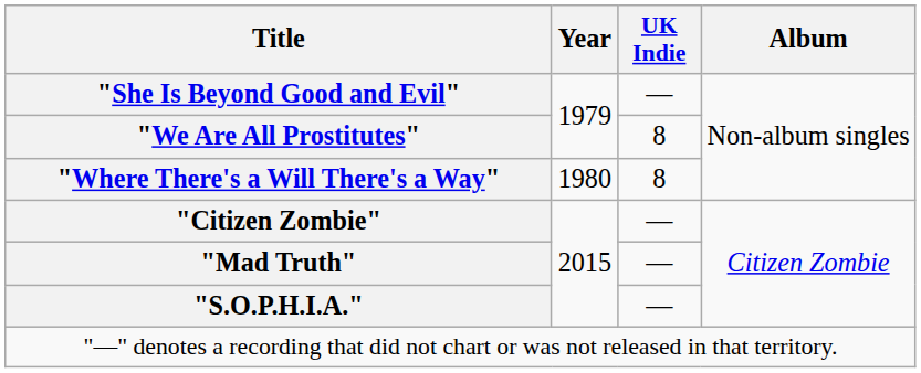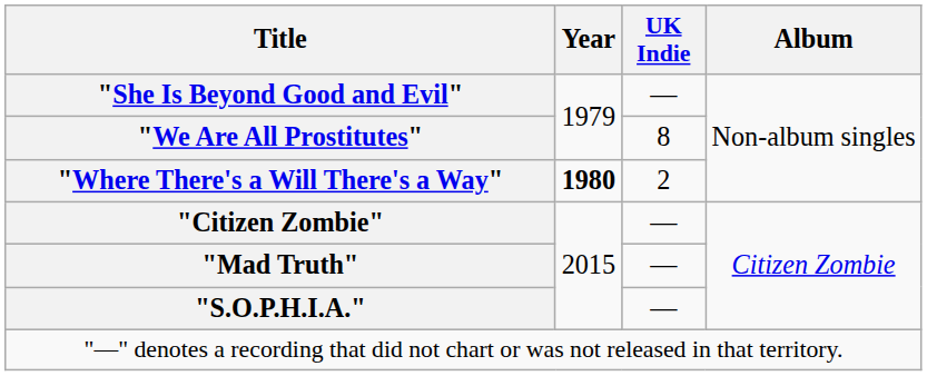"Where There's a Will There's a Way" | Year: normal -> bold
"Where There's a Will There's a Way" | UK Indie: 8 -> 2
